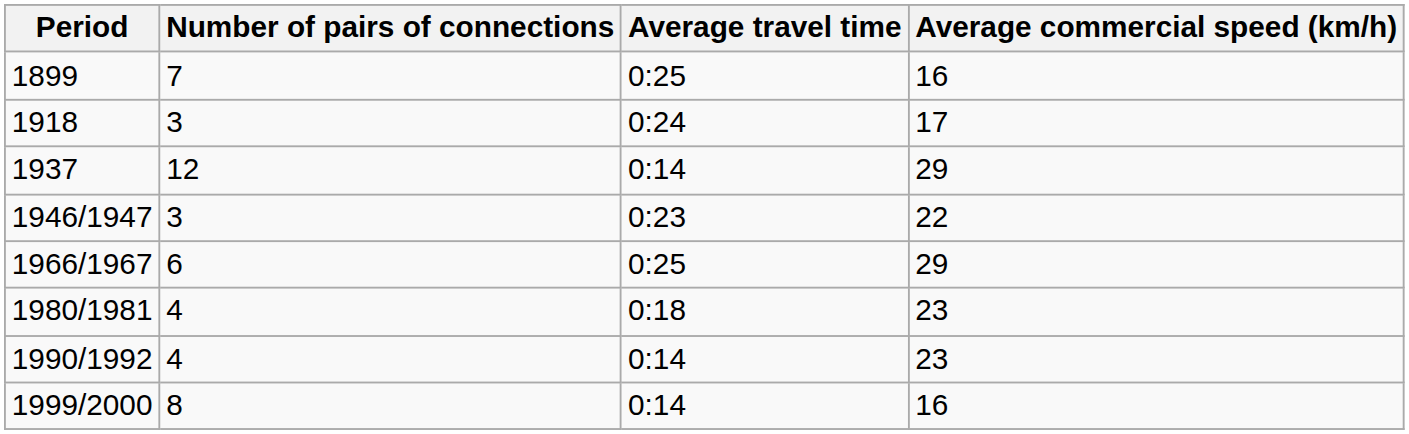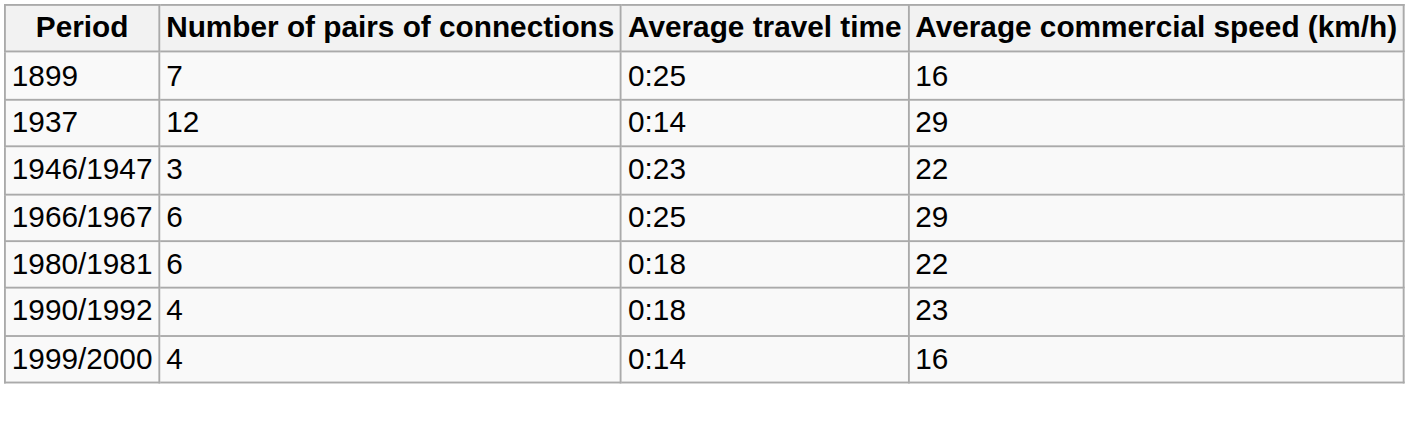- row: 1918 | 3 | 0:24 | 17
1980/1981 | Number of pairs of connections: 4 -> 6
1980/1981 | Average commercial speed (km/h): 23 -> 22
1990/1992 | Average travel time: 0:14 -> 0:18
1999/2000 | Number of pairs of connections: 8 -> 4
